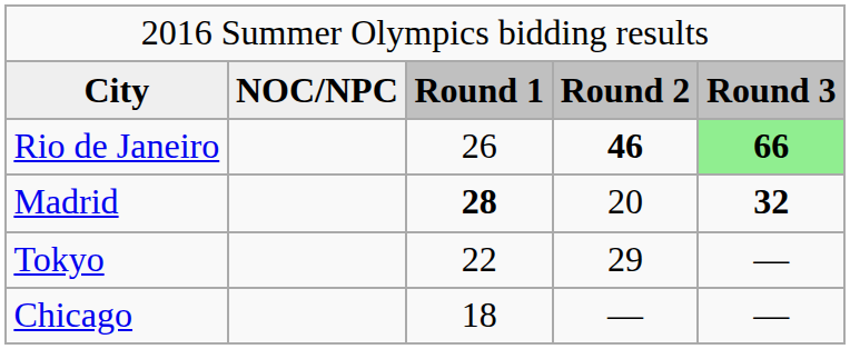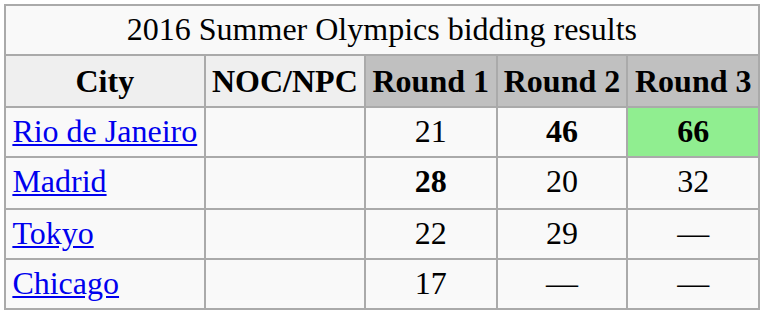Rio de Janeiro | column 3: 26 -> 21
Madrid | column 5: bold -> normal
Chicago | column 3: 18 -> 17
